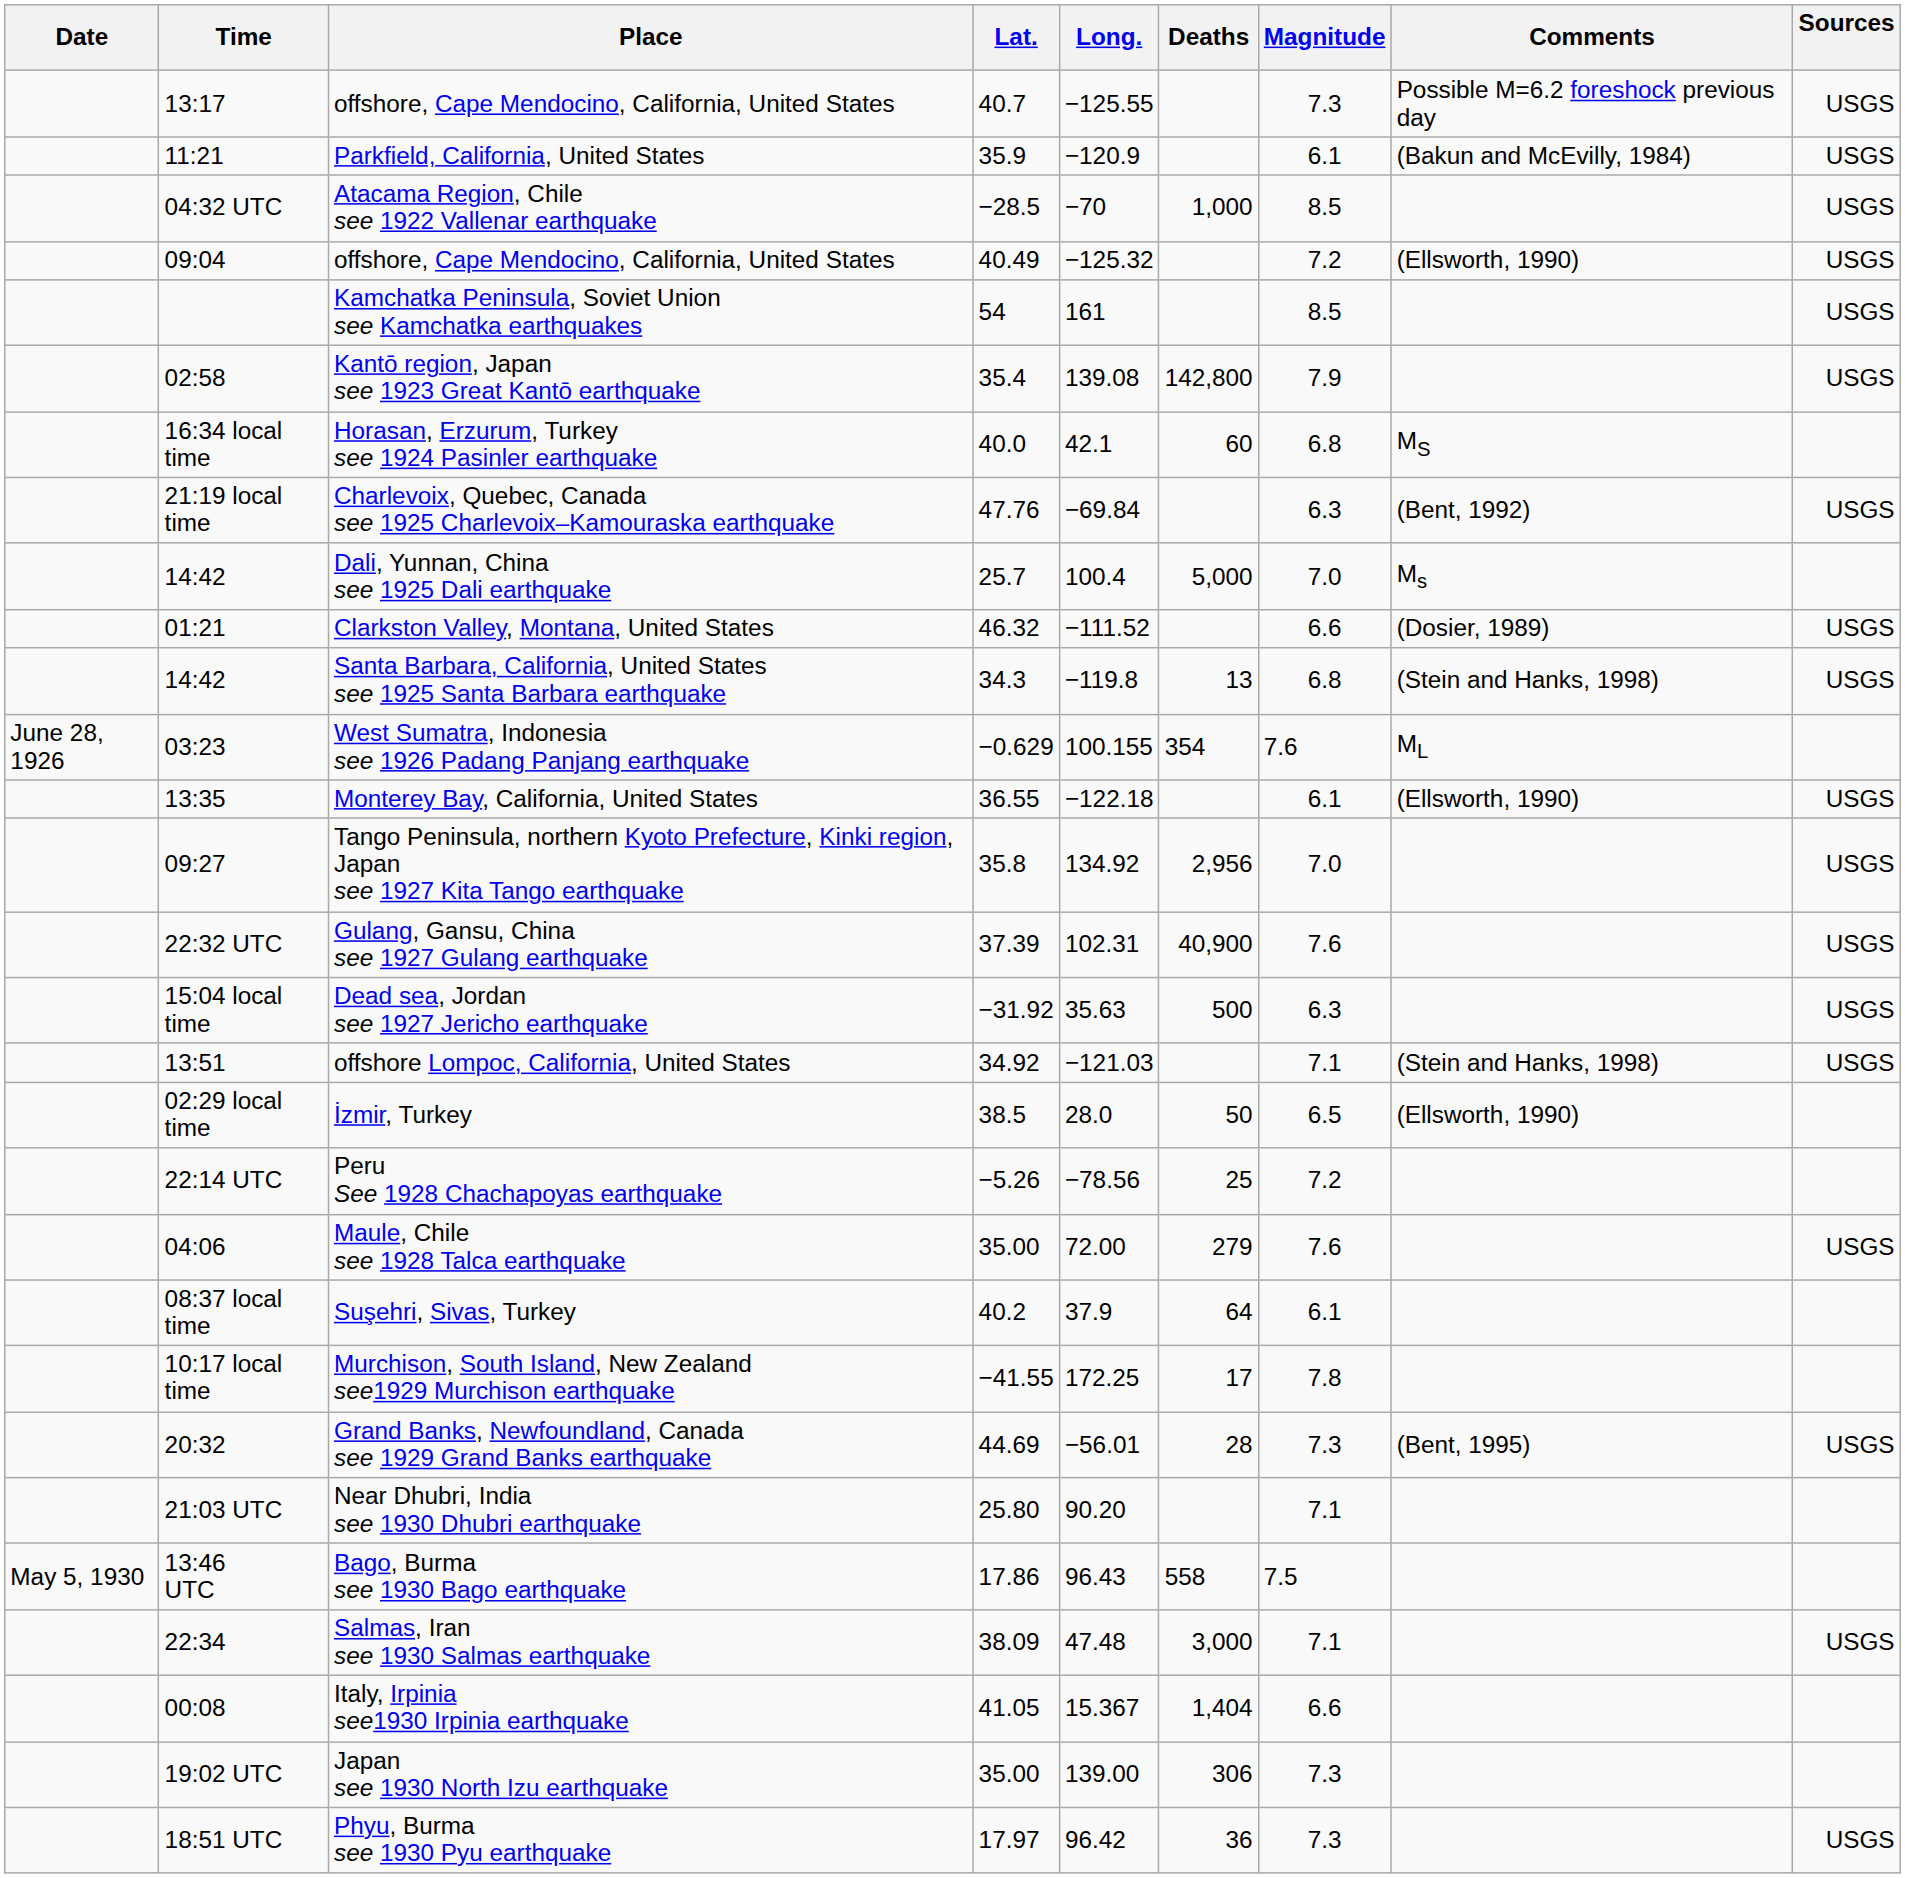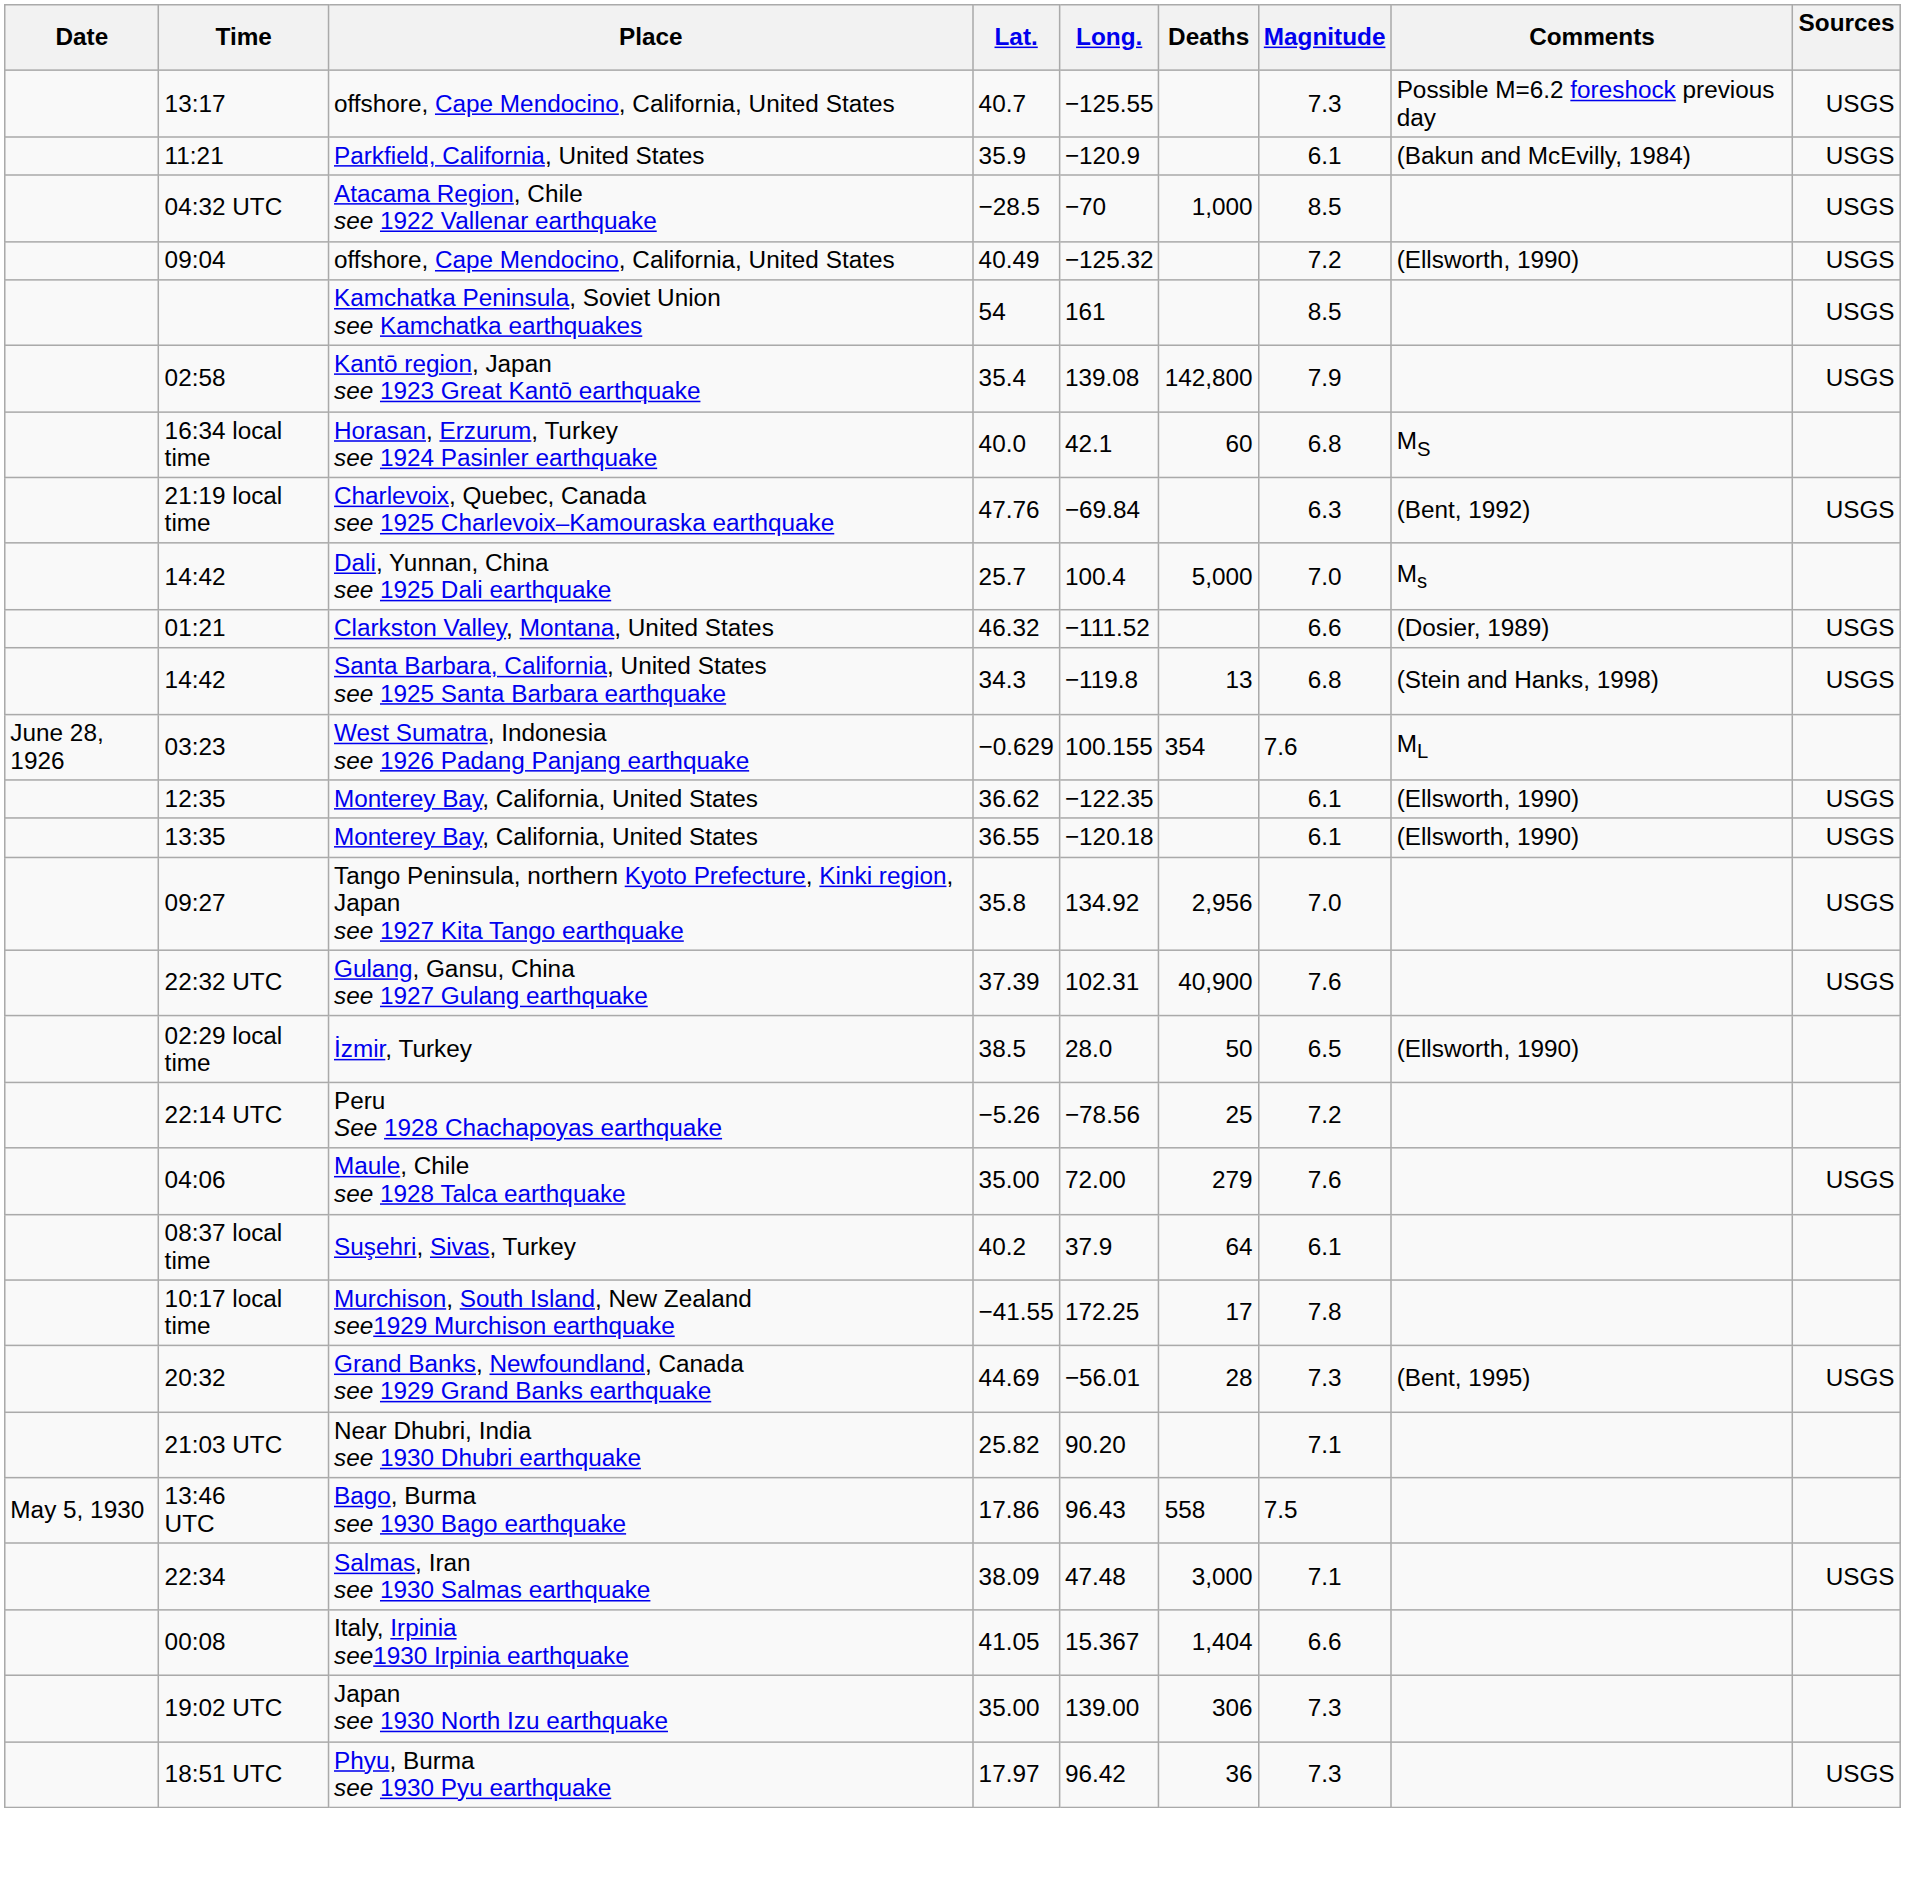+ row: 12:35 | Monterey Bay, California, United States | 36.62 | −122.35 | 6.1 | (Ellsworth, 1990) | USGS
13:35 / Monterey Bay, California, United States | Long.: −122.18 -> −120.18
- row: 15:04 local time | Dead sea, Jordan see 1927 Jericho earthquake | −31.92 | 35.63 | 500 | 6.3 | USGS
- row: 13:51 | offshore Lompoc, California, United States | 34.92 | −121.03 | 7.1 | (Stein and Hanks, 1998) | USGS
Near Dhubri, India see 1930 Dhubri earthquake | Lat.: 25.80 -> 25.82
